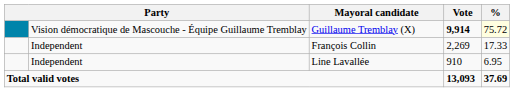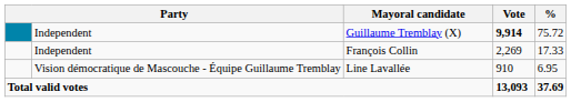Guillaume Tremblay (X) | column 2: Vision démocratique de Mascouche - Équipe Guillaume Tremblay -> Independent
Guillaume Tremblay (X) | %: lightyellow background -> no background
Line Lavallée | column 2: Independent -> Vision démocratique de Mascouche - Équipe Guillaume Tremblay
